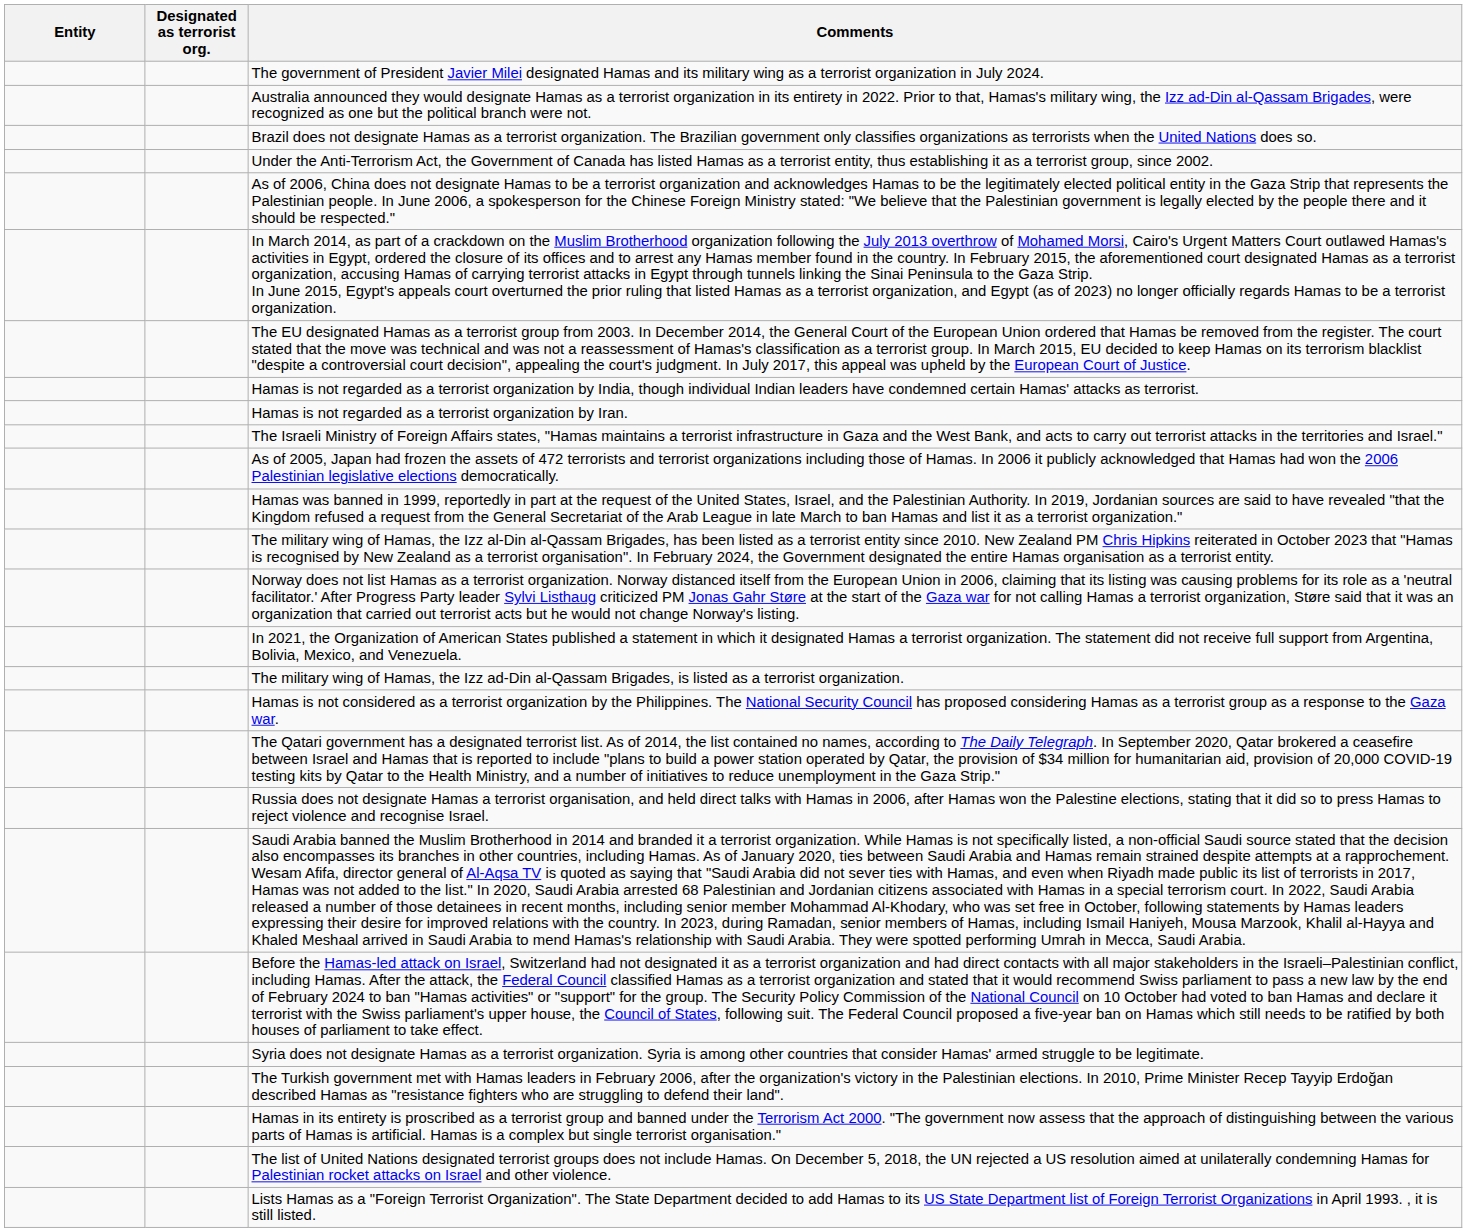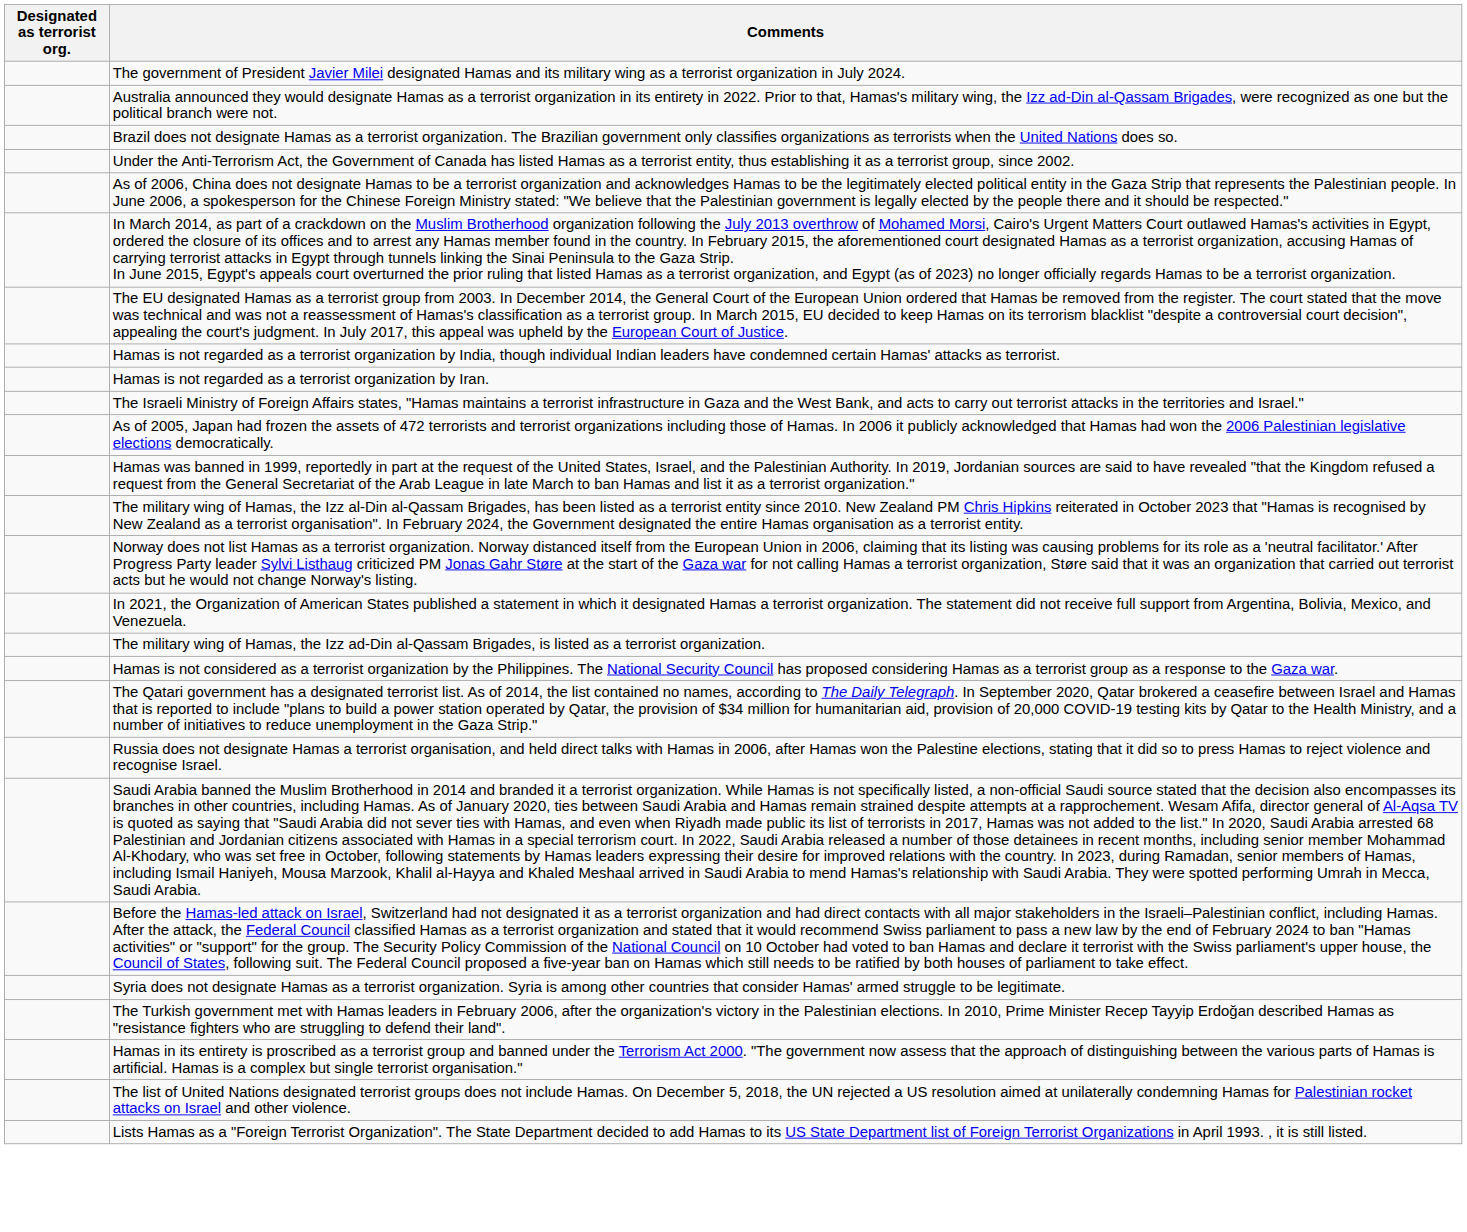- column: Entity
